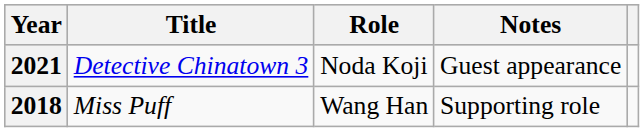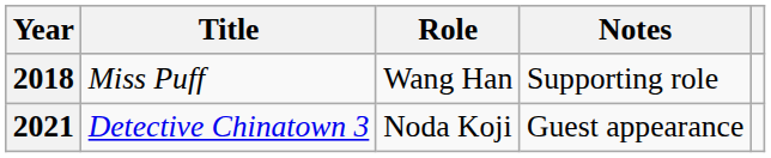rows swapped: 2018 <-> 2021
